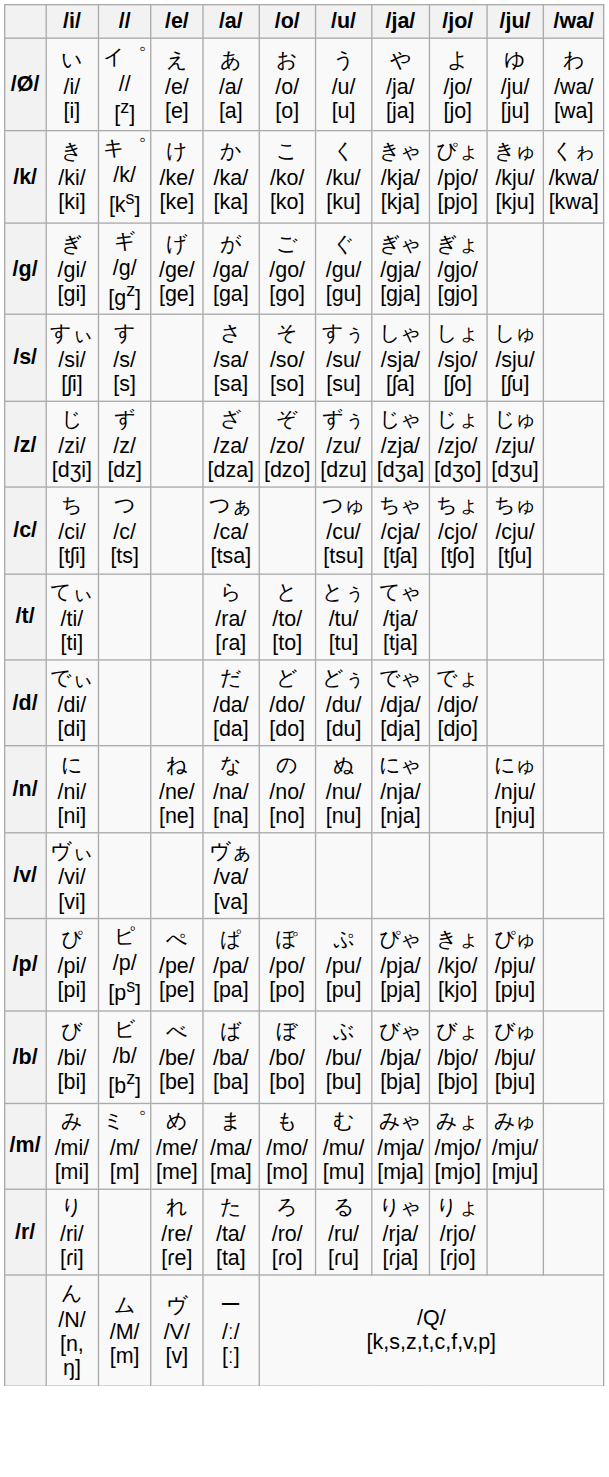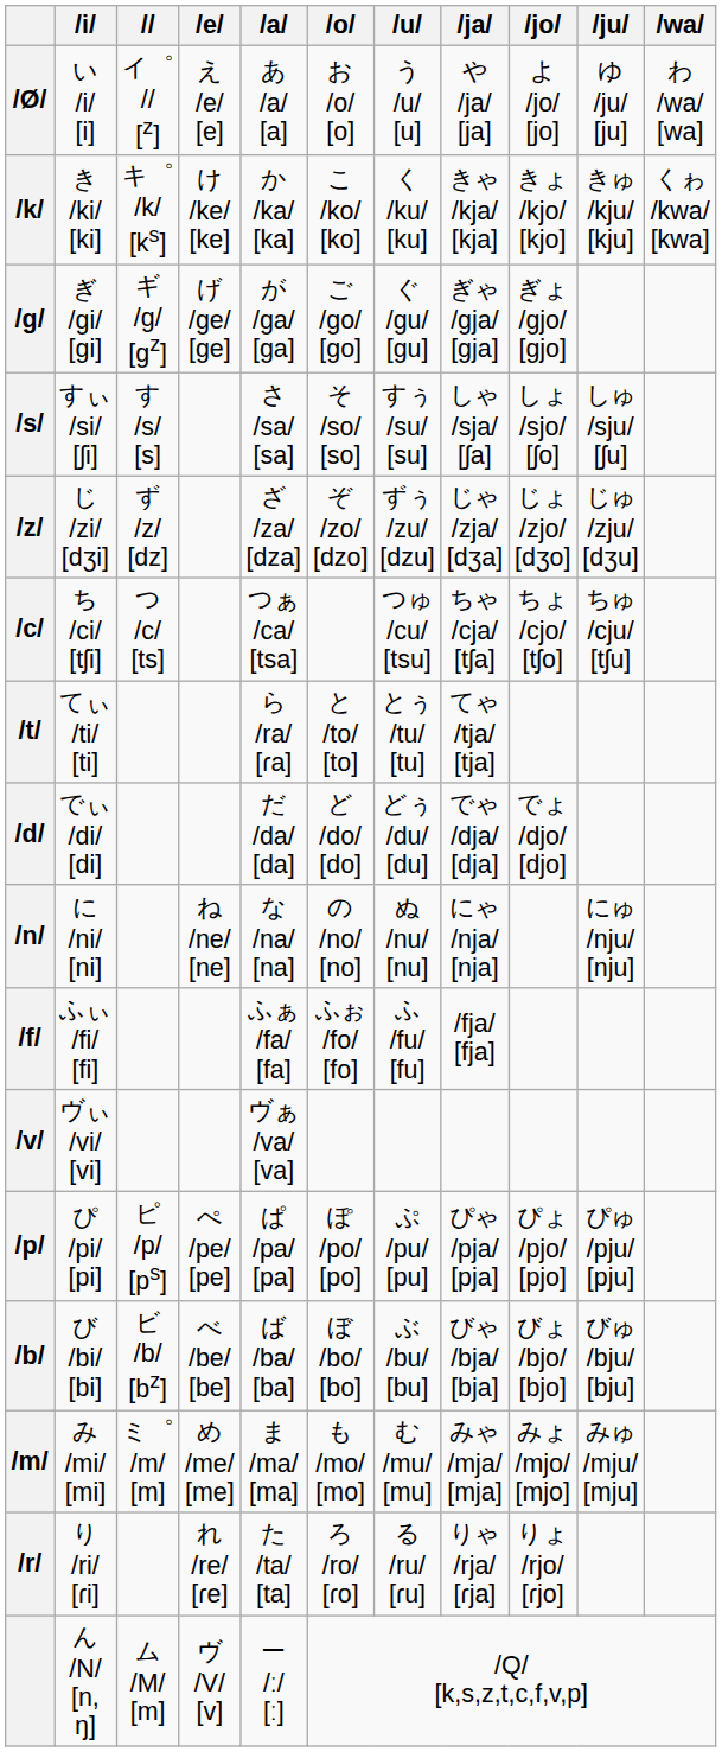き /ki/ [ki] | jo: ぴょ /pjo/ [pjo] -> きょ /kjo/ [kjo]
+ row: /f/ | ふぃ /fi/ [fi] | ふぁ /fa/ [fa] | ふぉ /fo/ [fo] | ふ /fu/ [fu] | /fja/ [fja]
ぴ /pi/ [pi] | jo: きょ /kjo/ [kjo] -> ぴょ /pjo/ [pjo]
